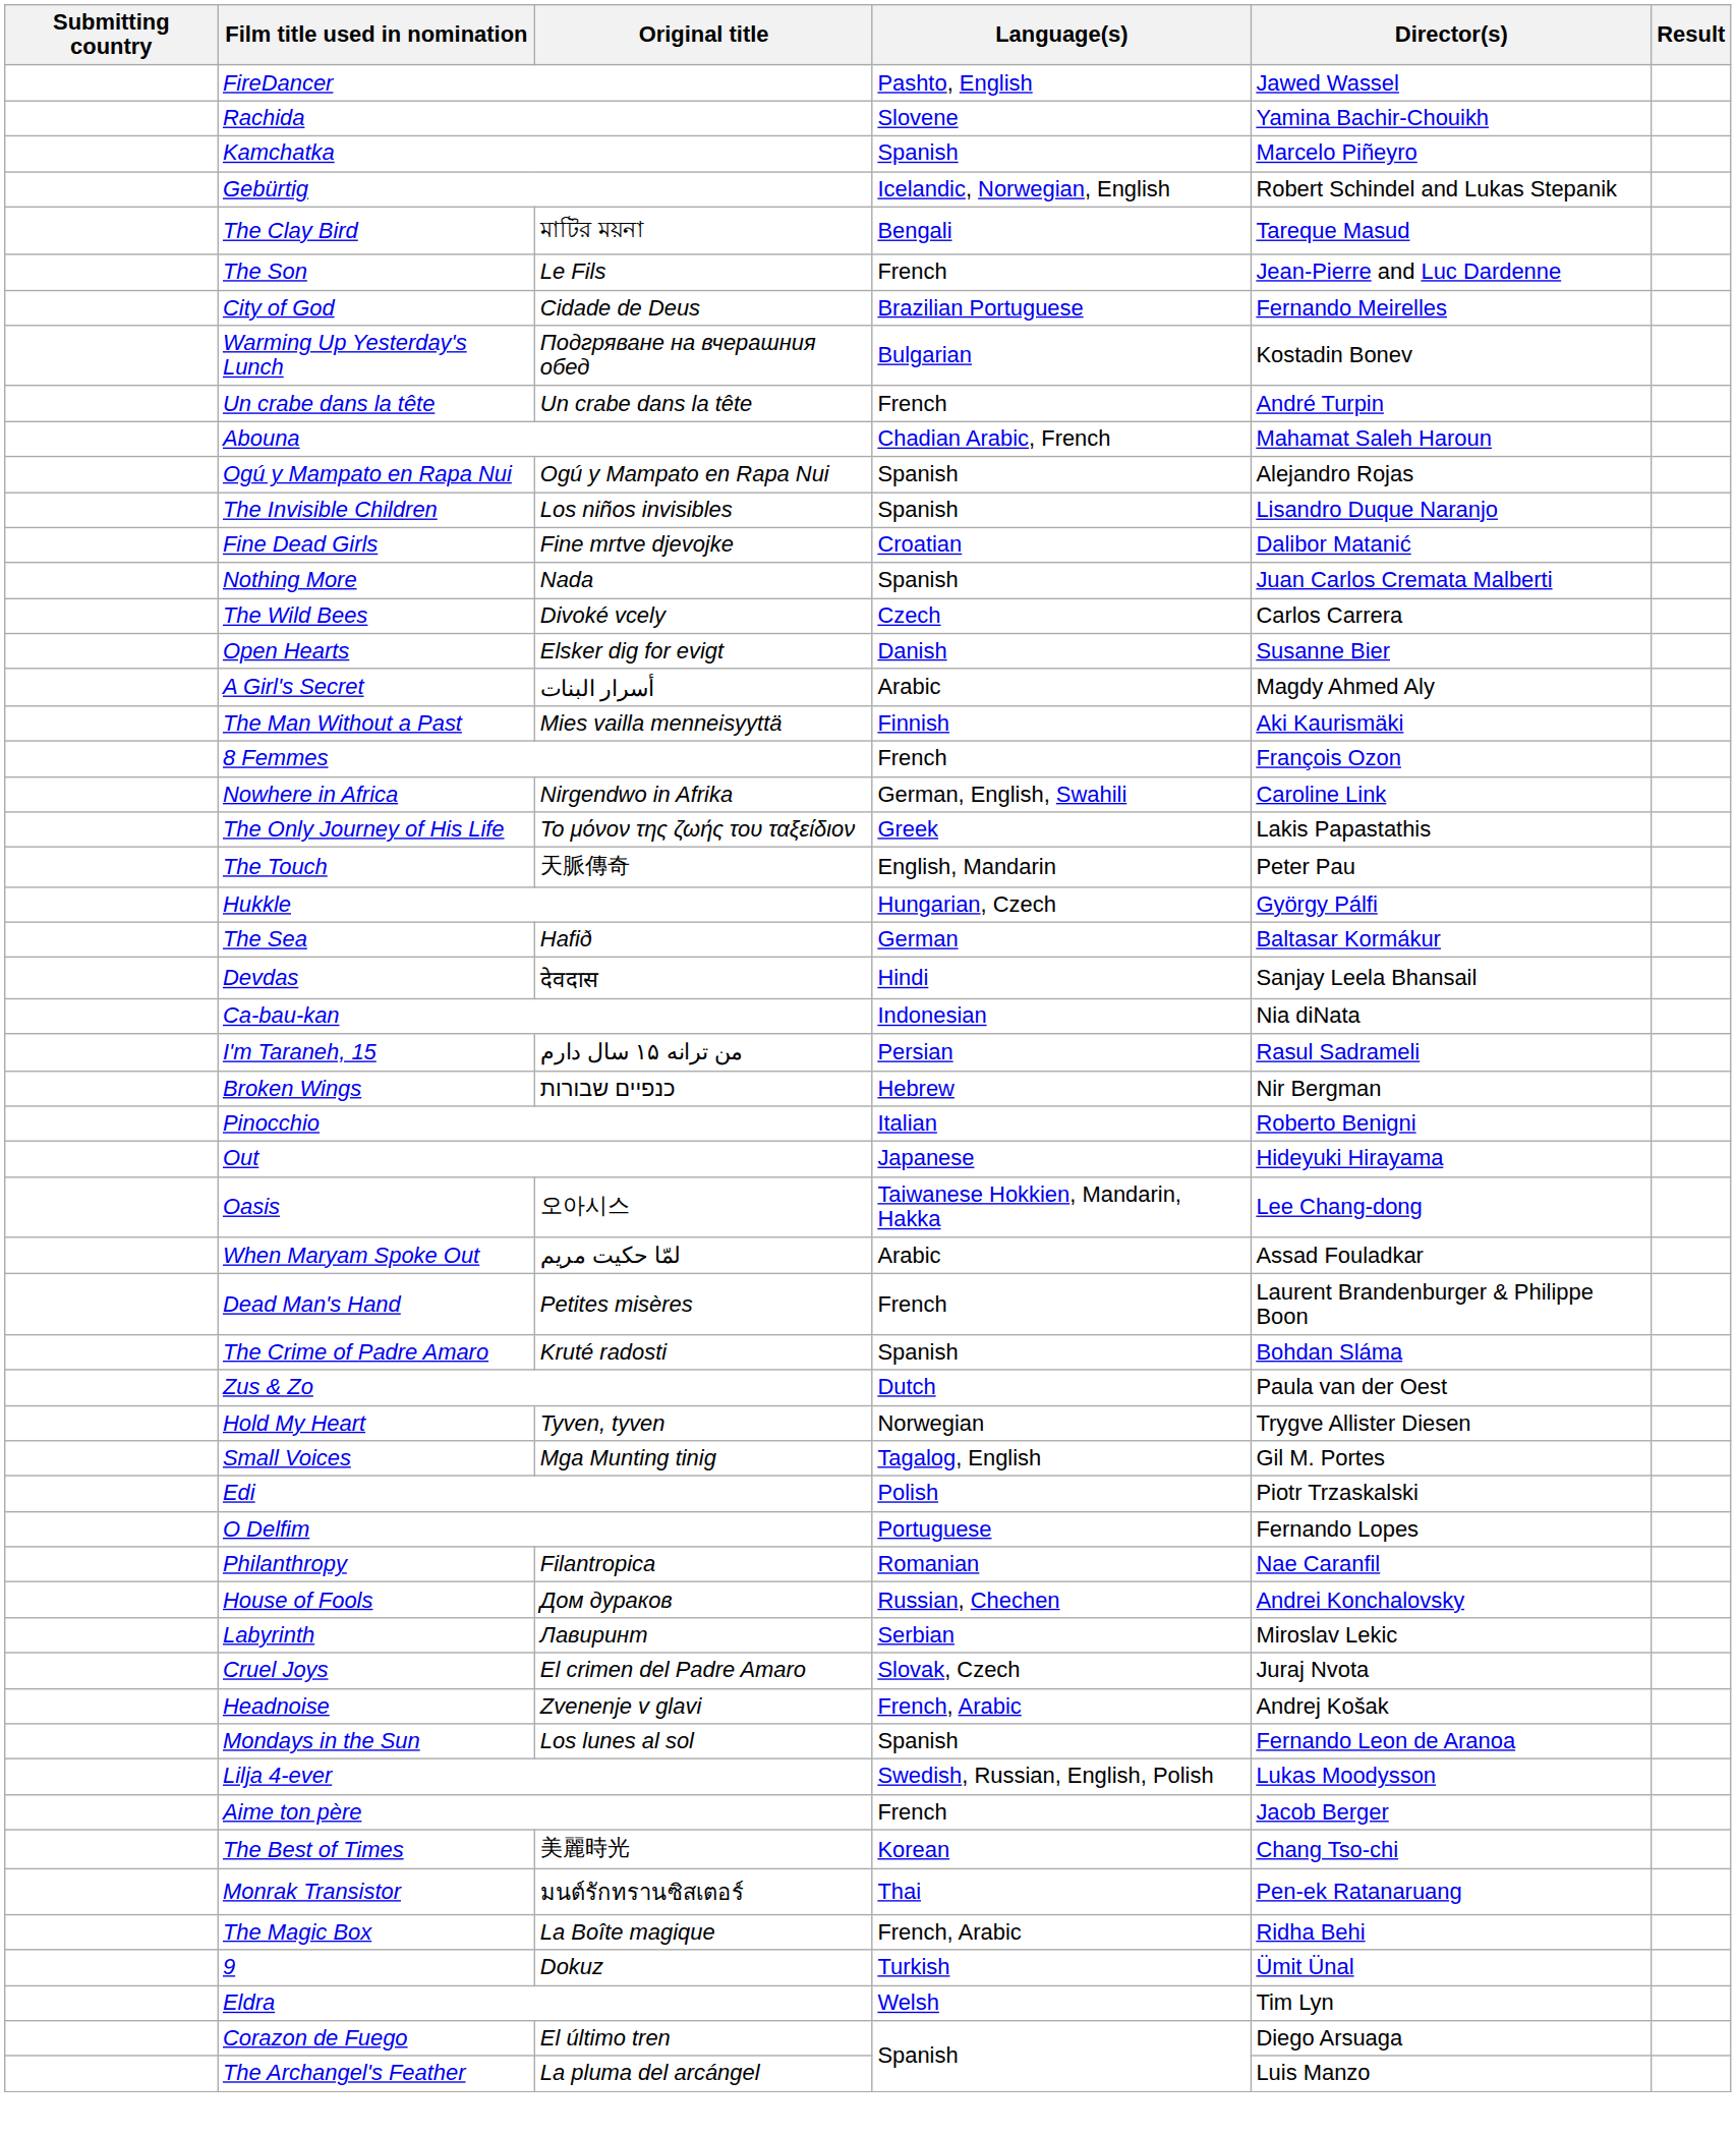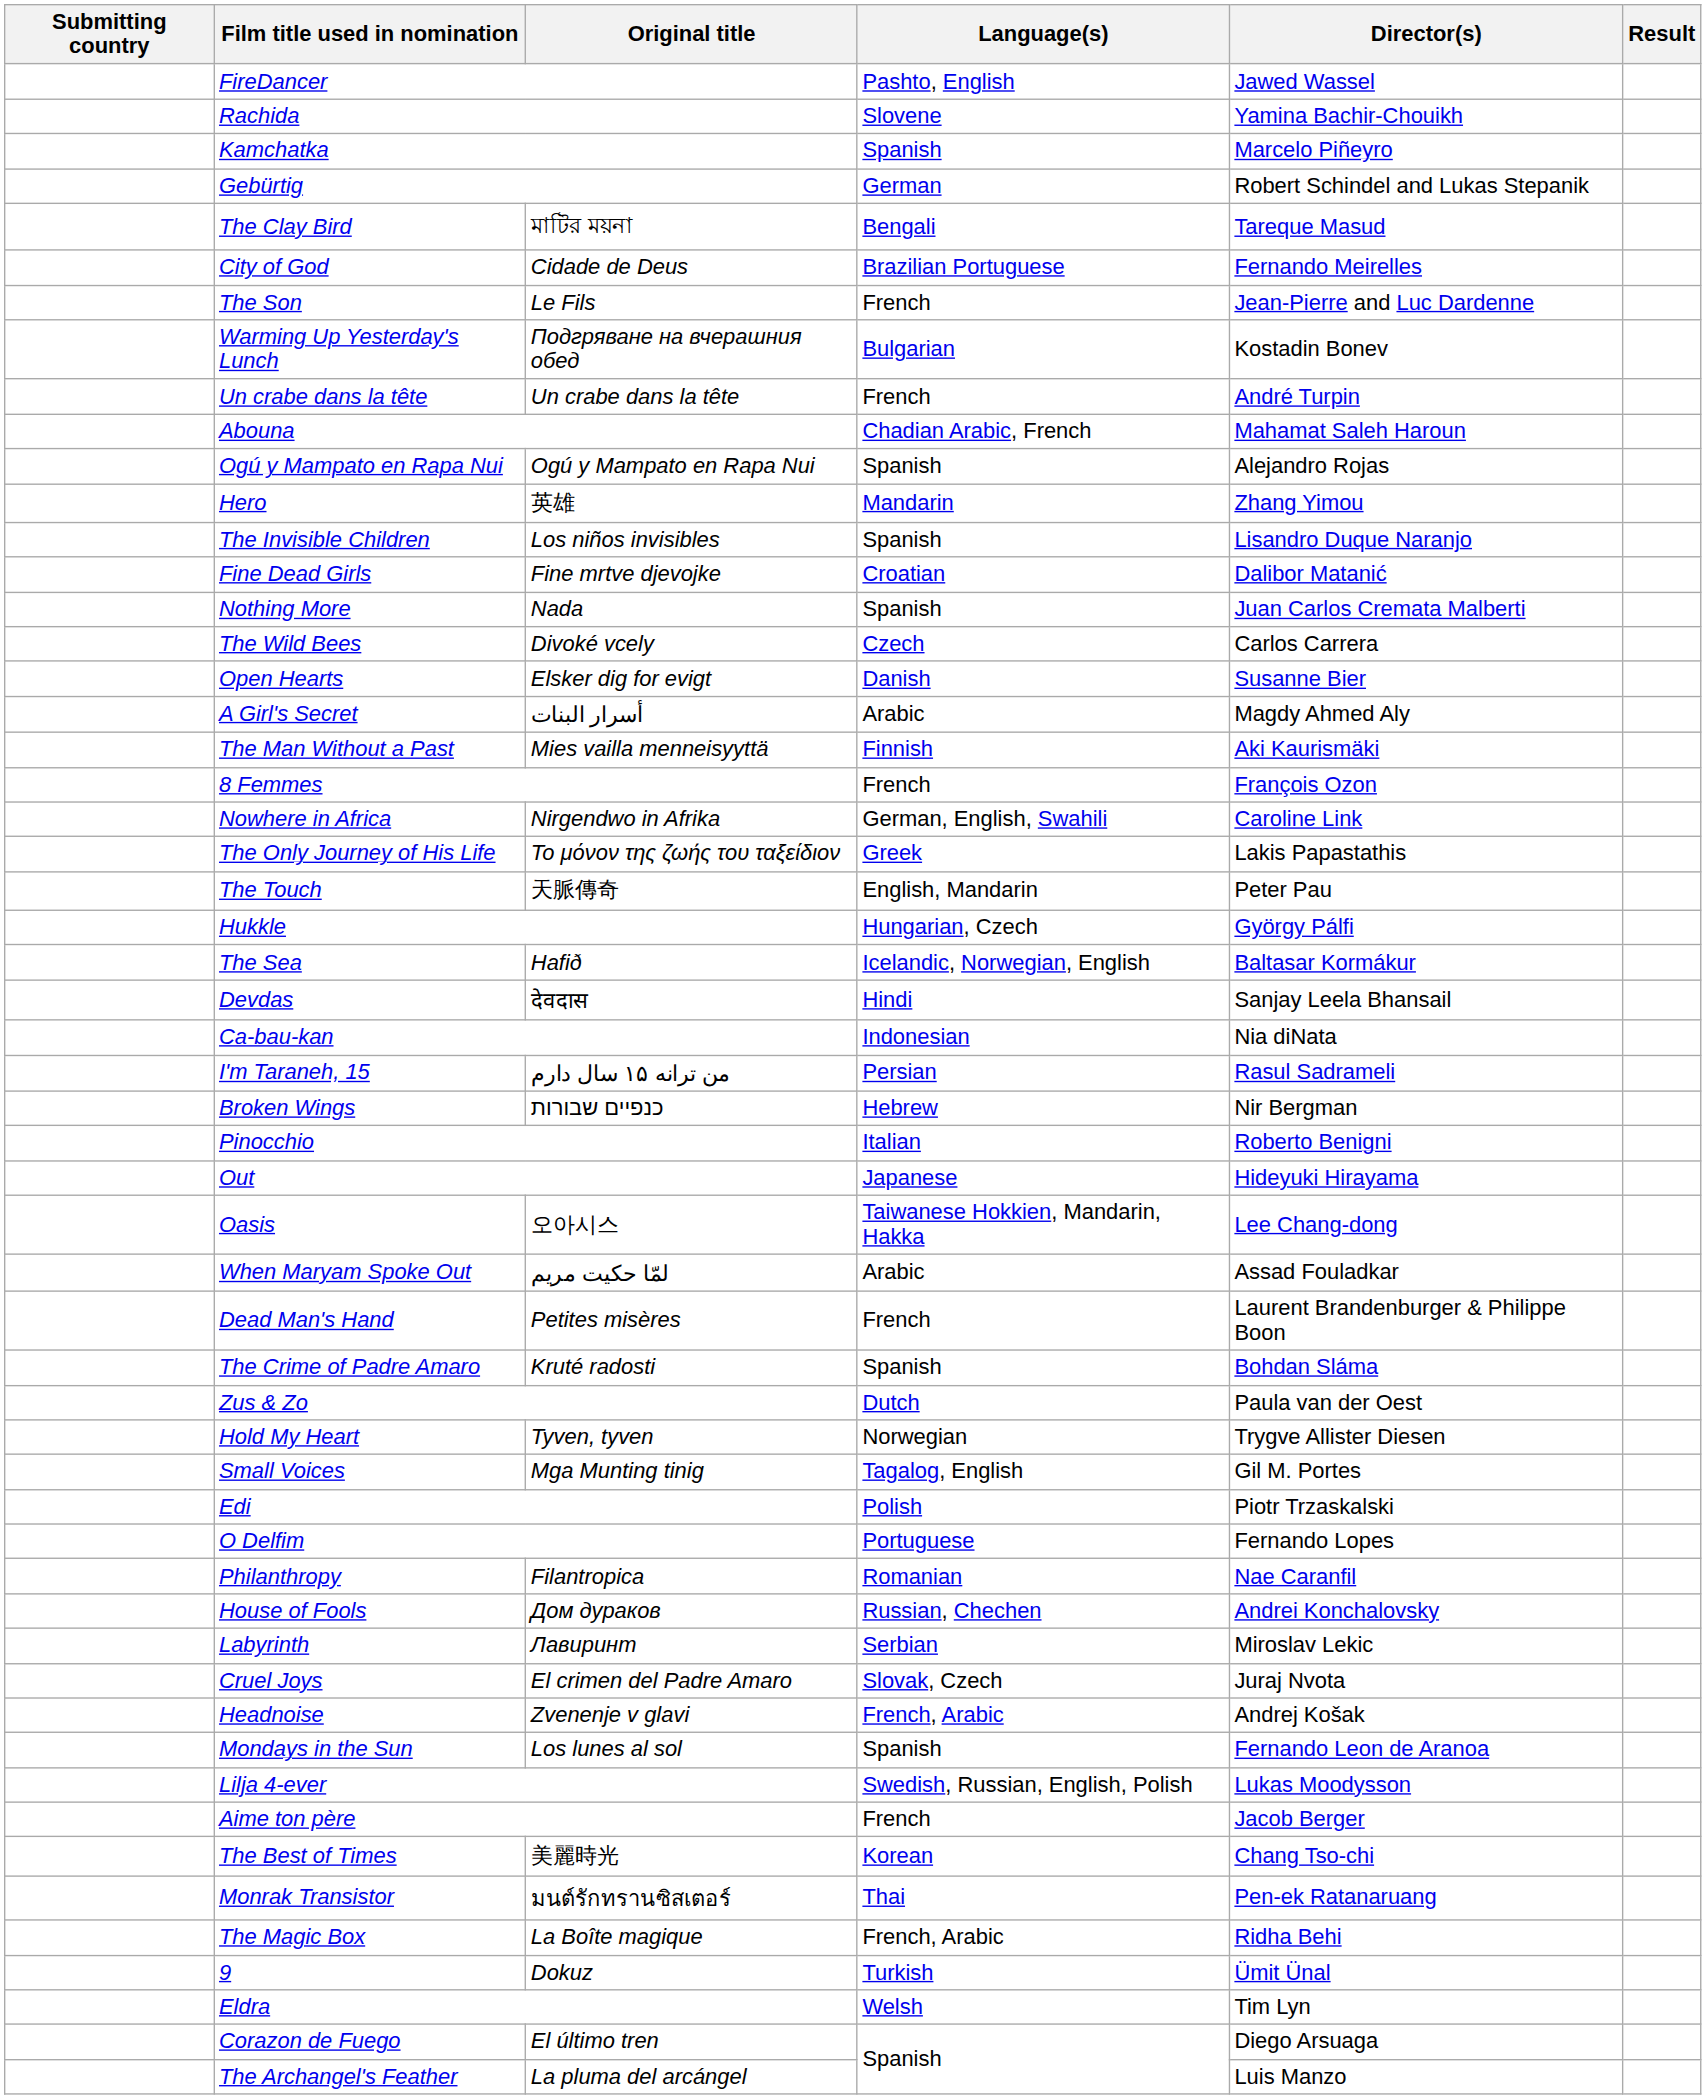Gebürtig | Language(s): Icelandic, Norwegian, English -> German
rows swapped: The Son <-> City of God
+ row: Hero | 英雄 | Mandarin | Zhang Yimou
The Sea | Language(s): German -> Icelandic, Norwegian, English
